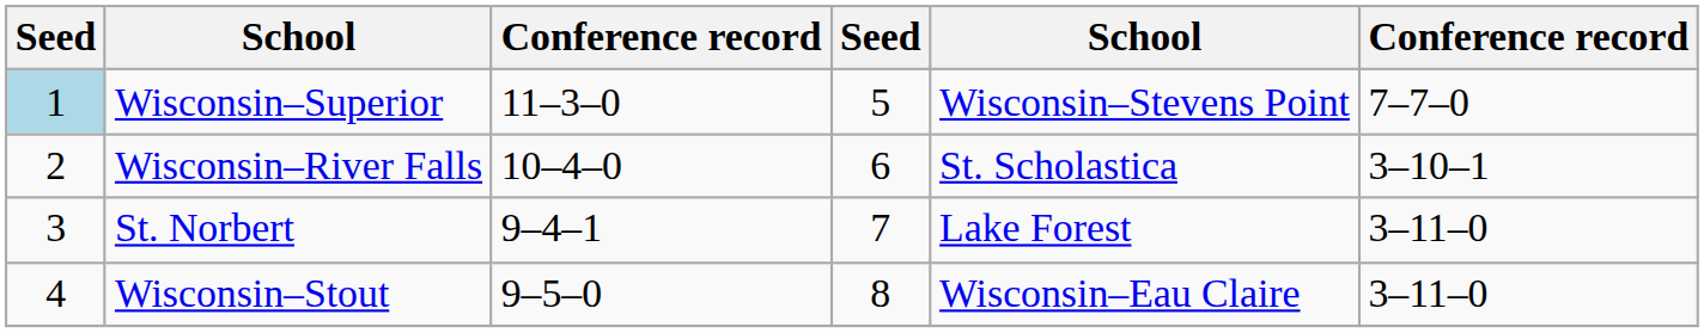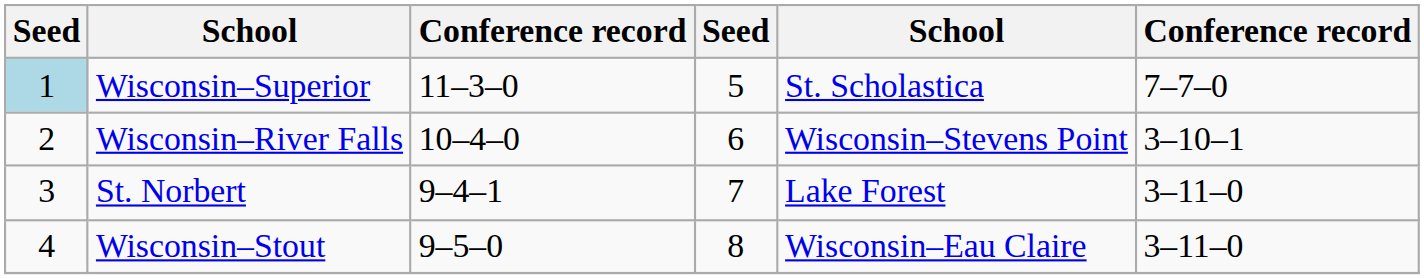Wisconsin–Superior | column 5: Wisconsin–Stevens Point -> St. Scholastica
Wisconsin–River Falls | column 5: St. Scholastica -> Wisconsin–Stevens Point
